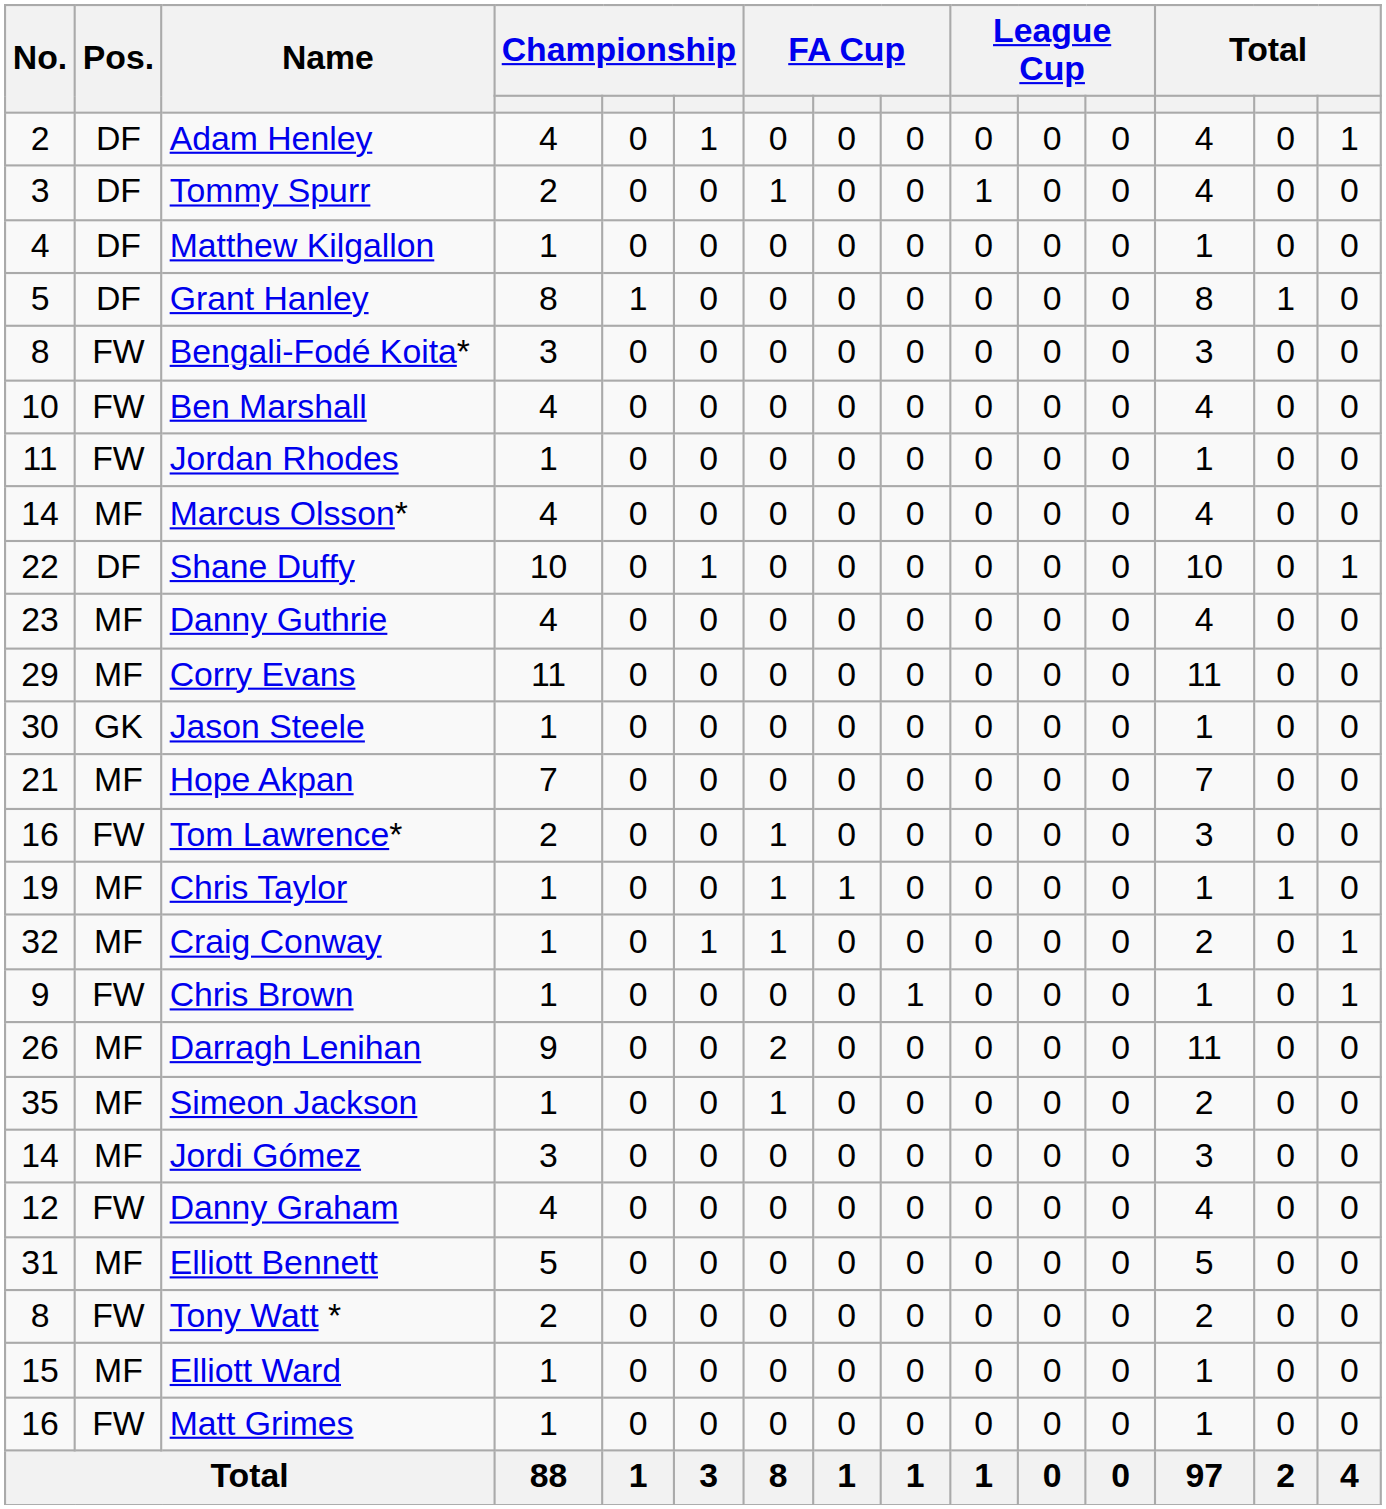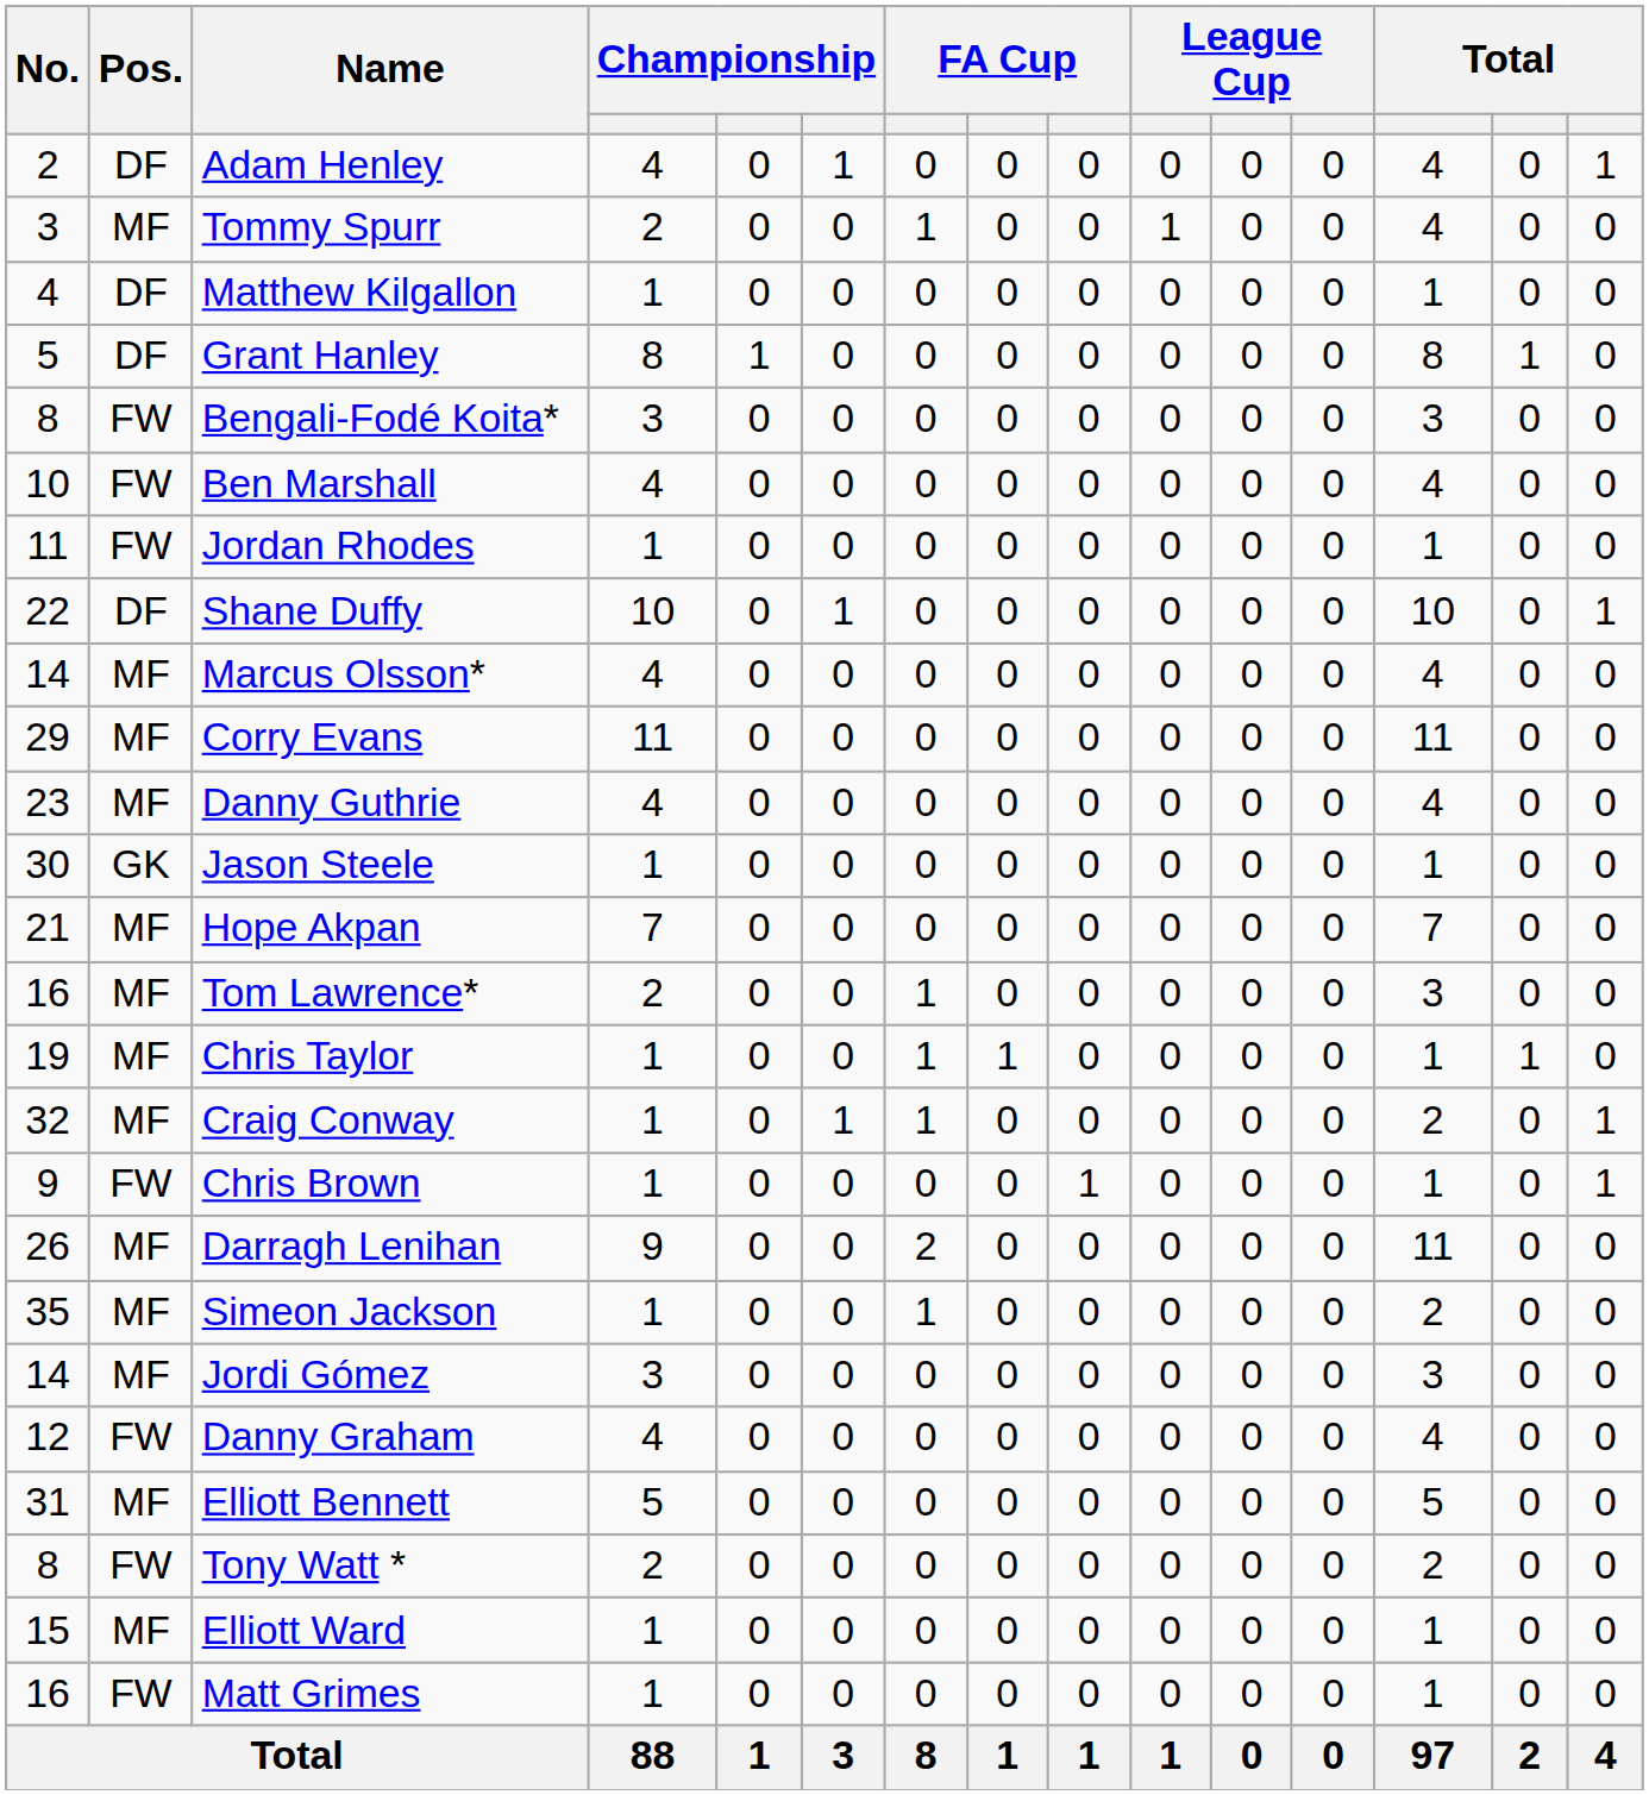Tommy Spurr | Pos.: DF -> MF
rows swapped: Marcus Olsson* <-> Shane Duffy
rows swapped: Danny Guthrie <-> Corry Evans
Tom Lawrence* | Pos.: FW -> MF
